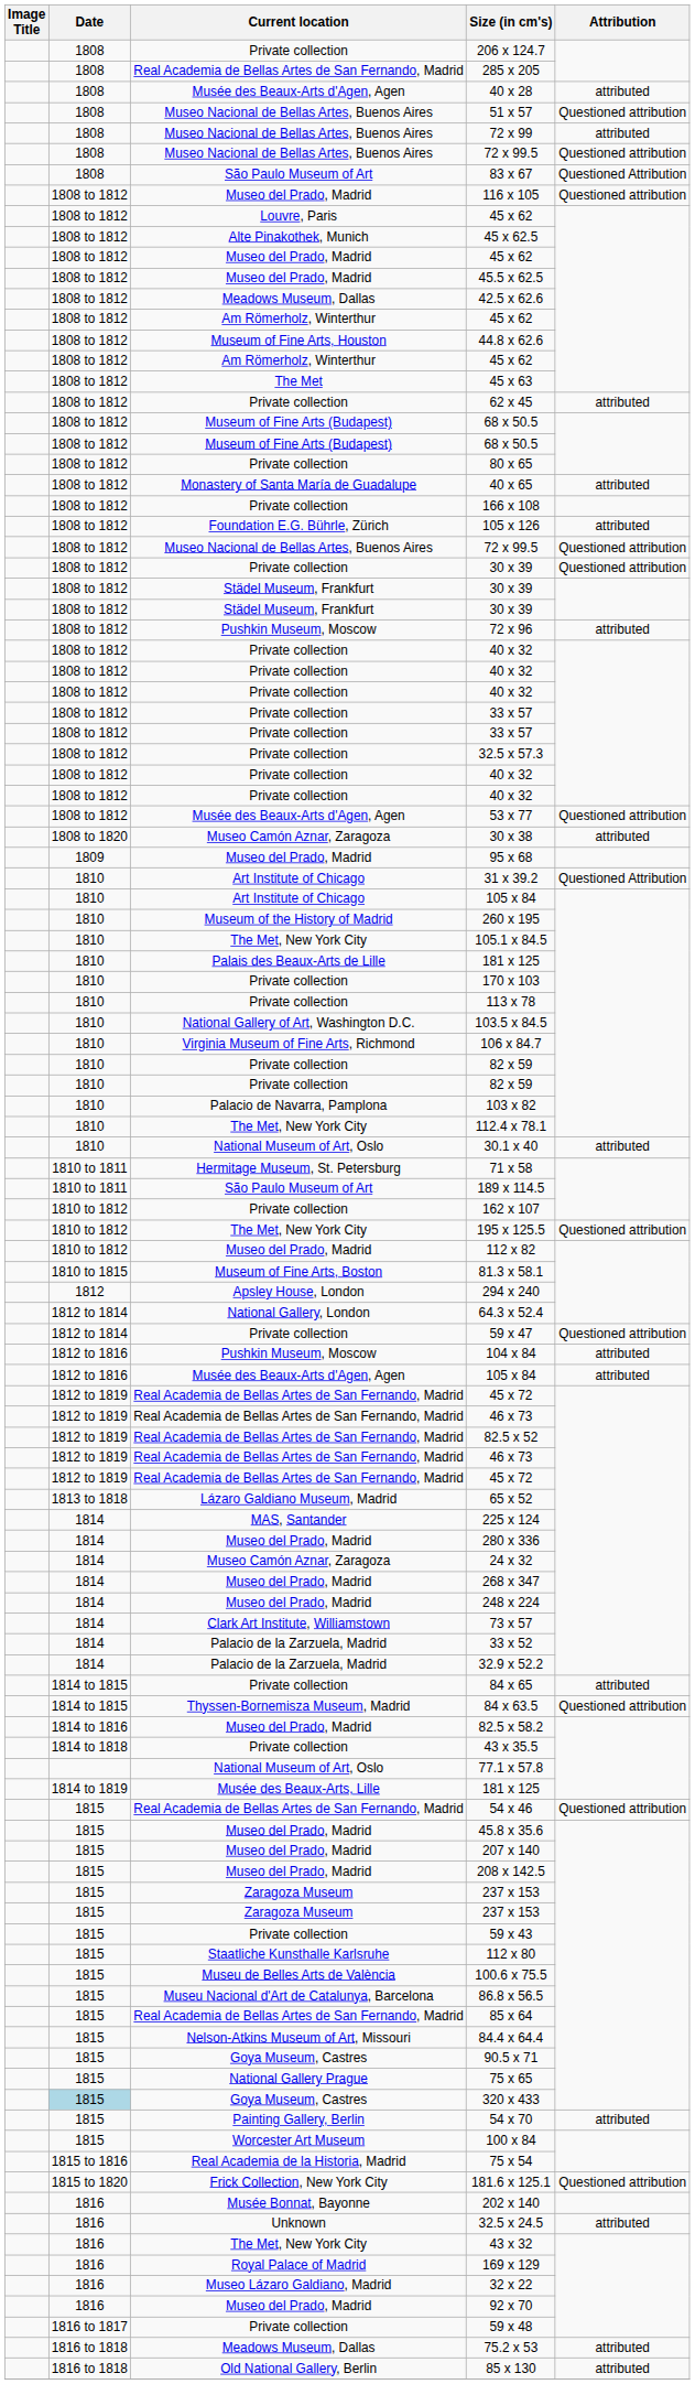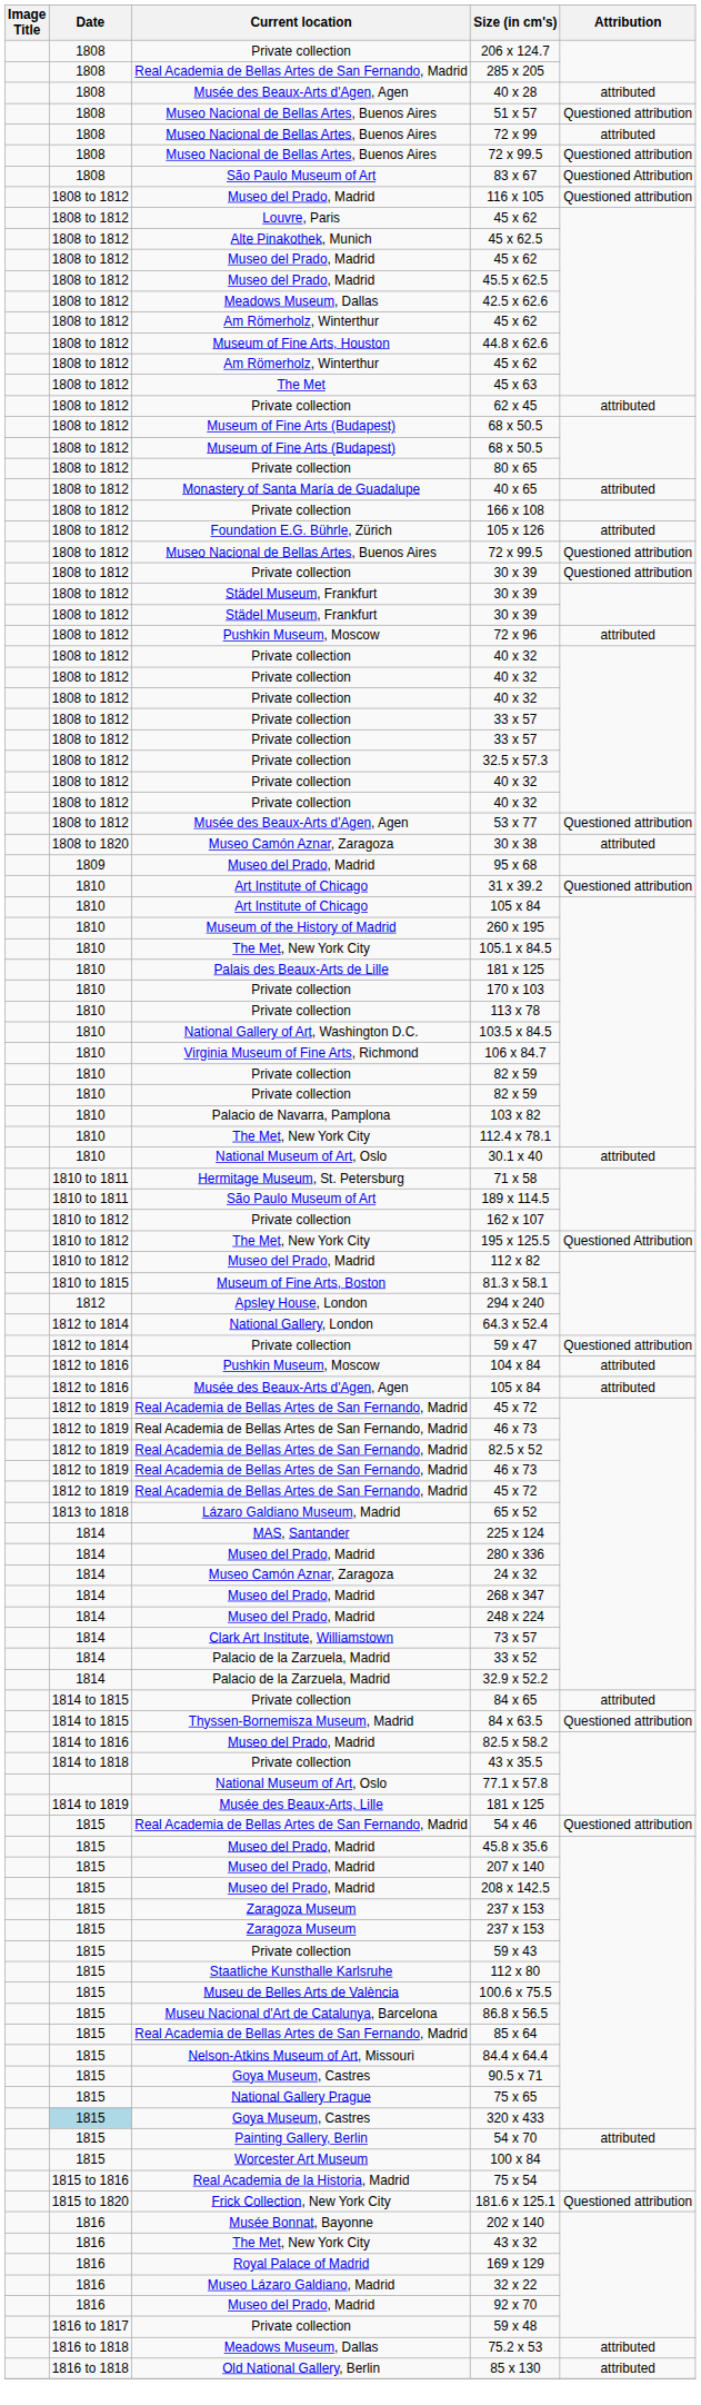31 x 39.2 | Attribution: Questioned Attribution -> Questioned attribution
195 x 125.5 | Attribution: Questioned attribution -> Questioned Attribution
- row: 1816 | Unknown | 32.5 x 24.5 | attributed
